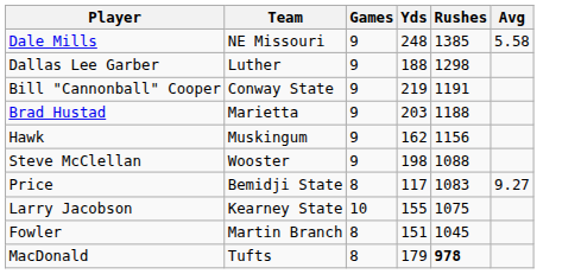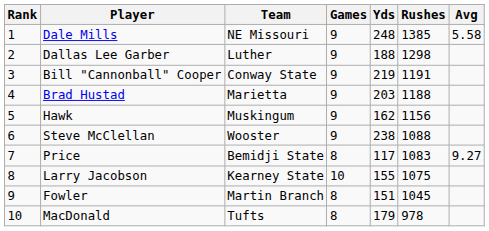+ column: Rank | 1 | 2 | 3 | 4 | 5 | 6 | 7 | 8 | 9 | 10
Steve McClellan | Yds: 198 -> 238
MacDonald | Rushes: bold -> normal
